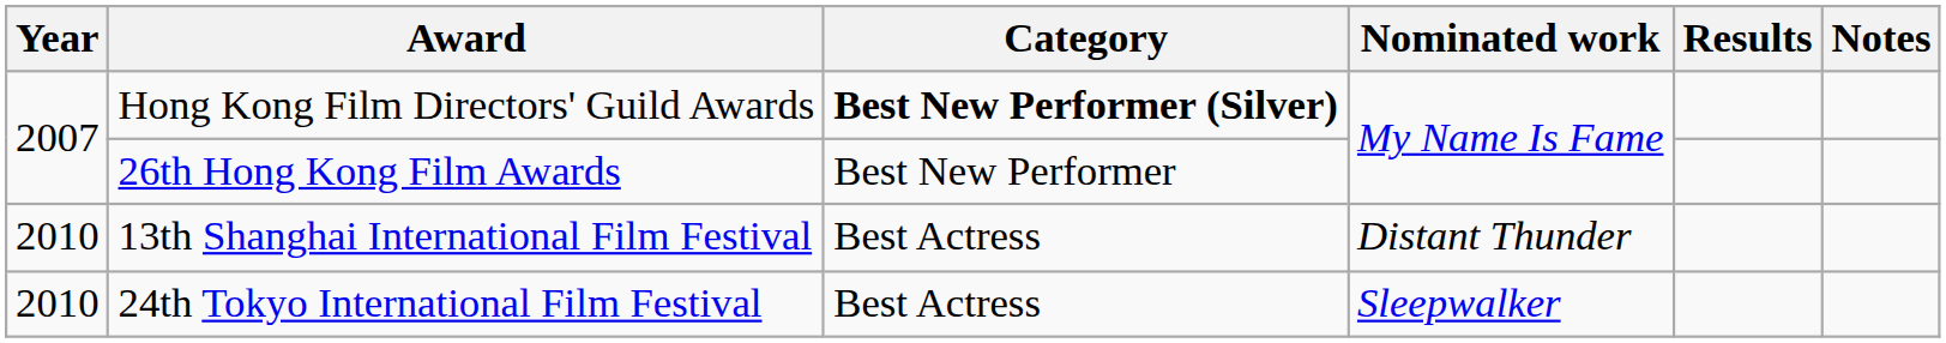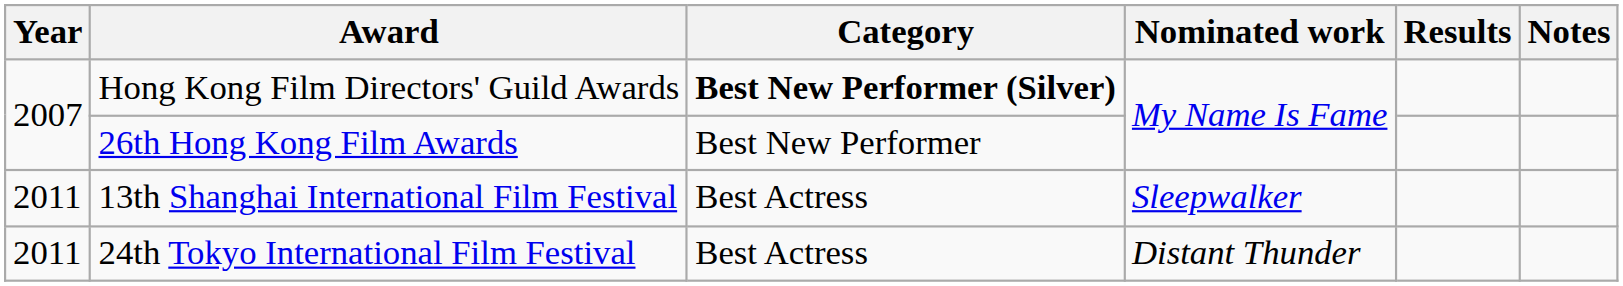13th Shanghai International Film Festival | Year: 2010 -> 2011
13th Shanghai International Film Festival | Nominated work: Distant Thunder -> Sleepwalker
24th Tokyo International Film Festival | Year: 2010 -> 2011
24th Tokyo International Film Festival | Nominated work: Sleepwalker -> Distant Thunder
